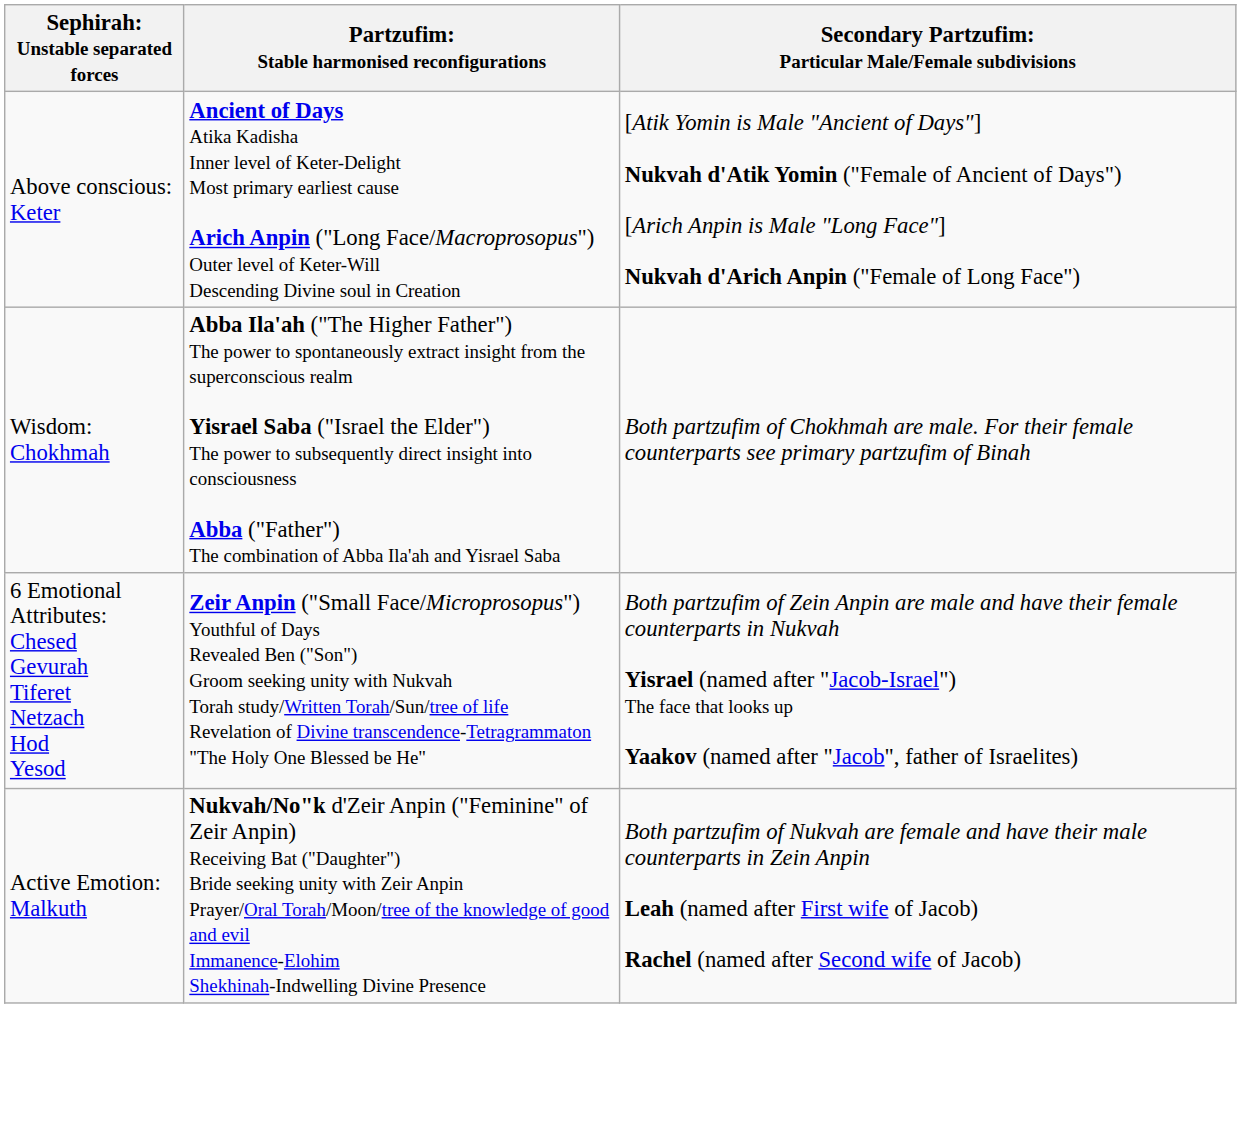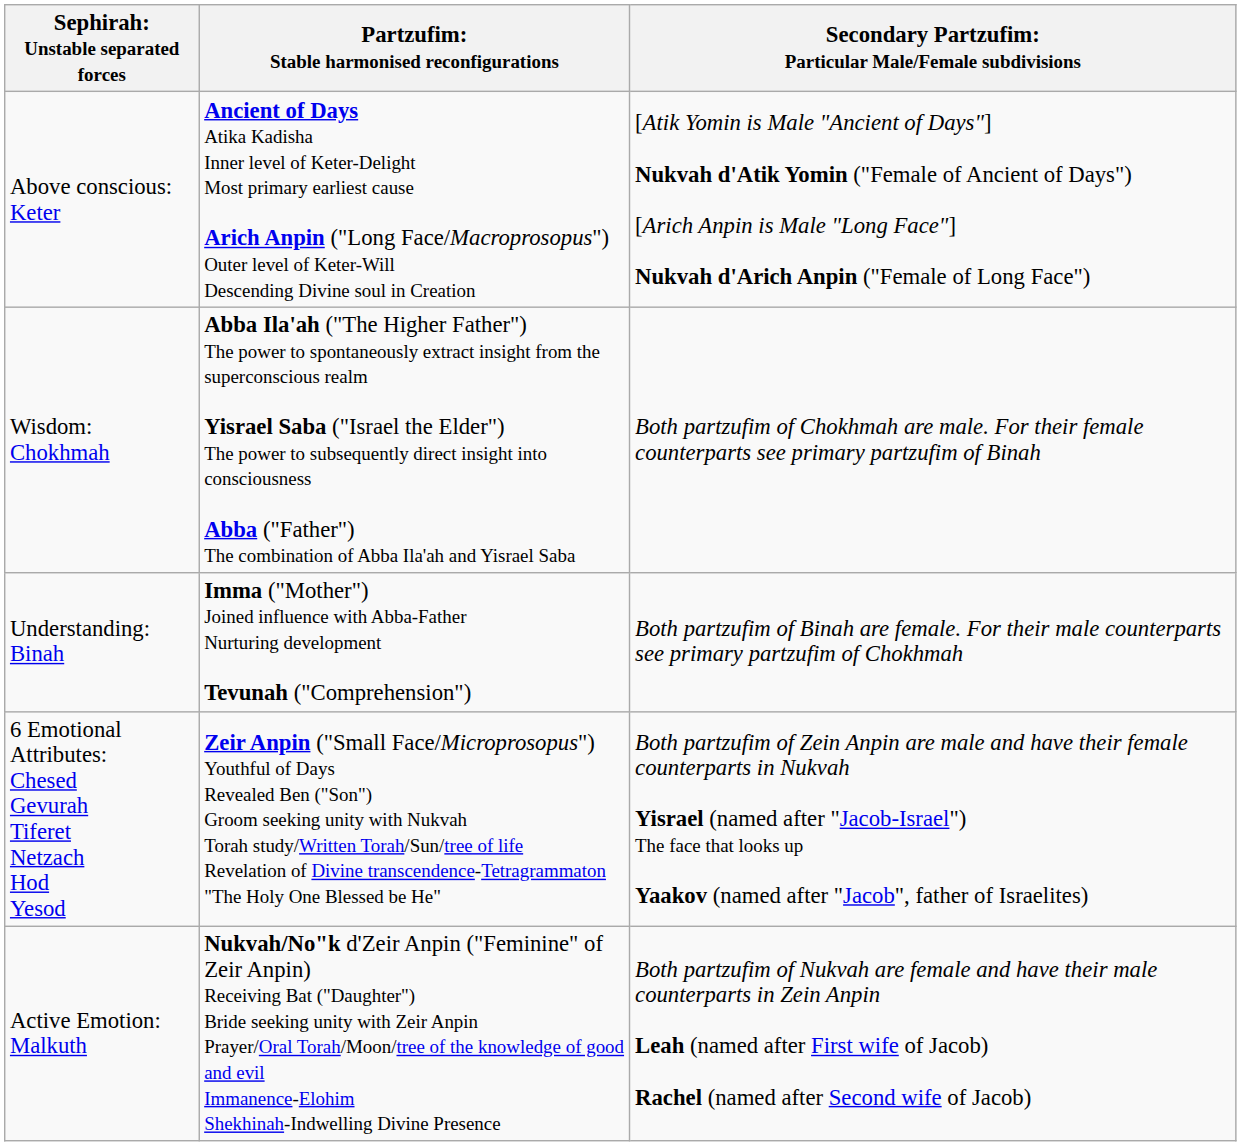+ row: Understanding: Binah | Imma ("Mother") Joined influence with Abba-Father Nurturing development Tevunah ("Comprehension") | Both partzufim of Binah are female. For their male counterparts see primary partzufim of Chokhmah
